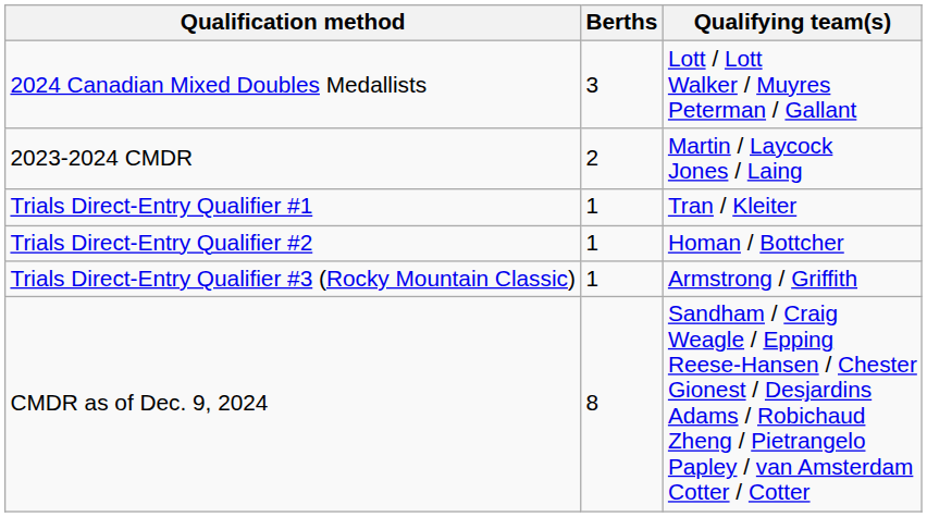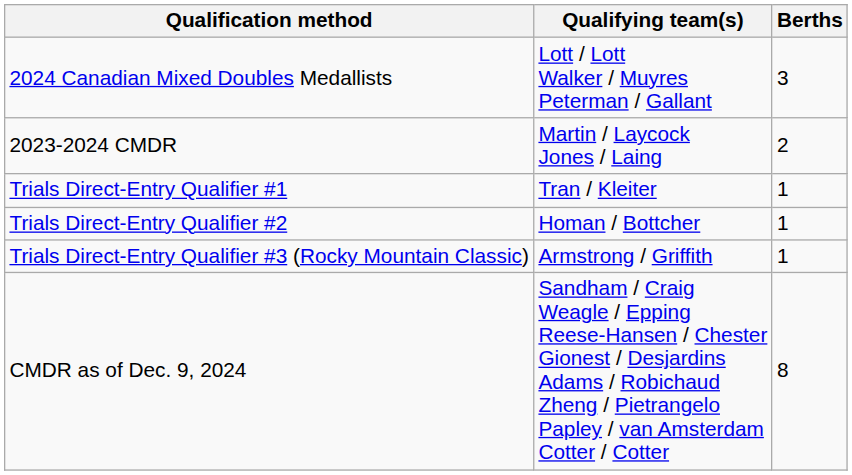columns swapped: Berths <-> Qualifying team(s)
